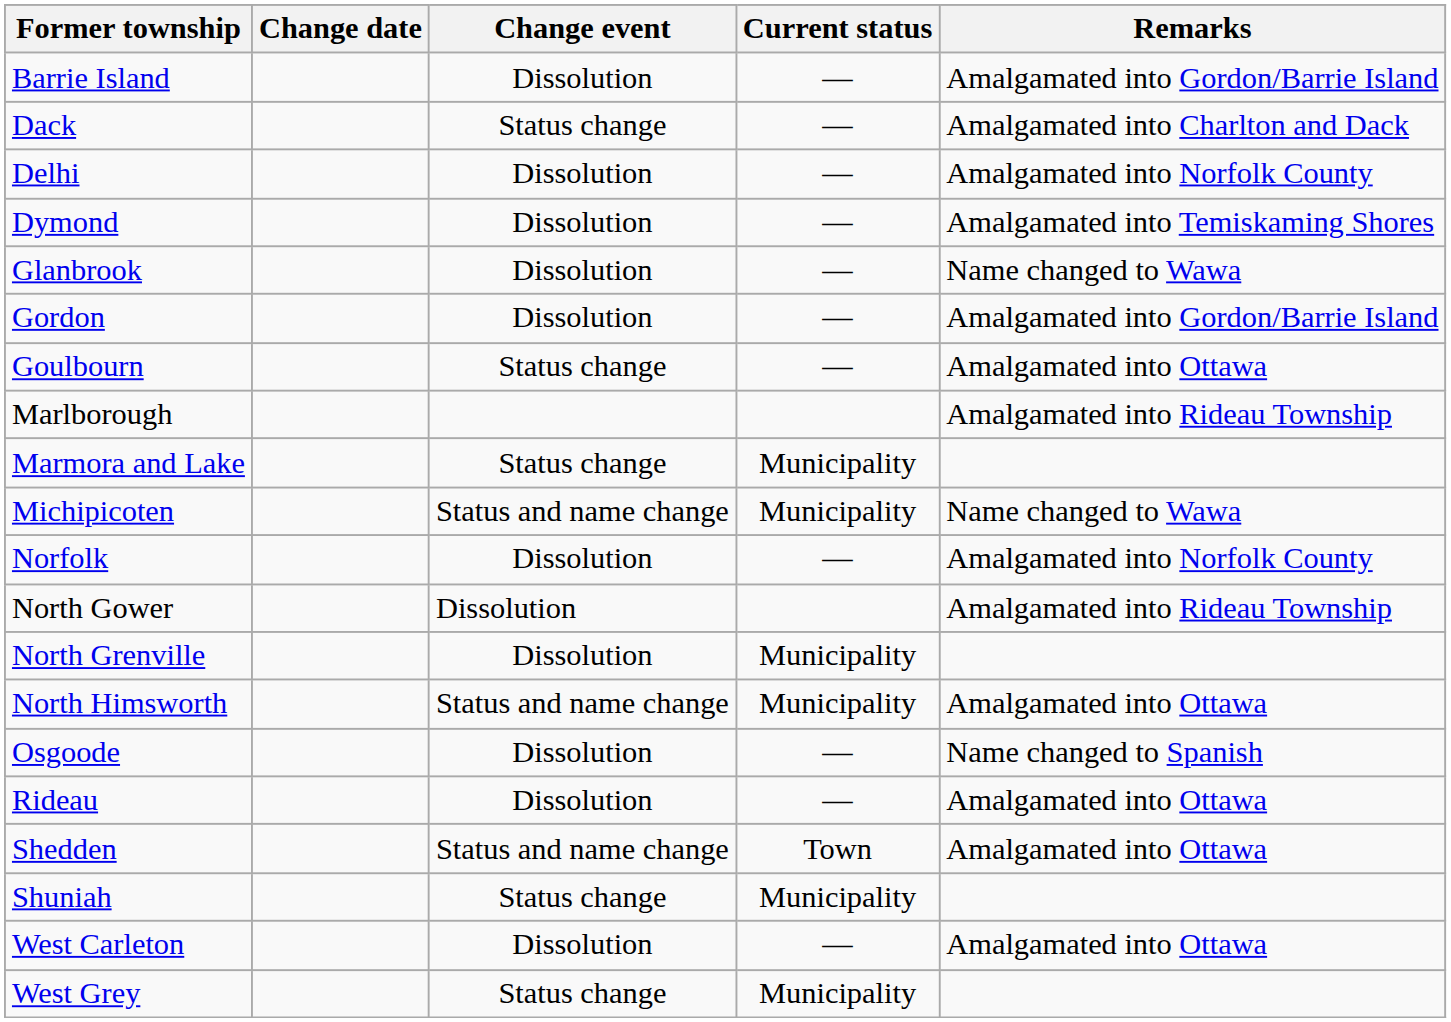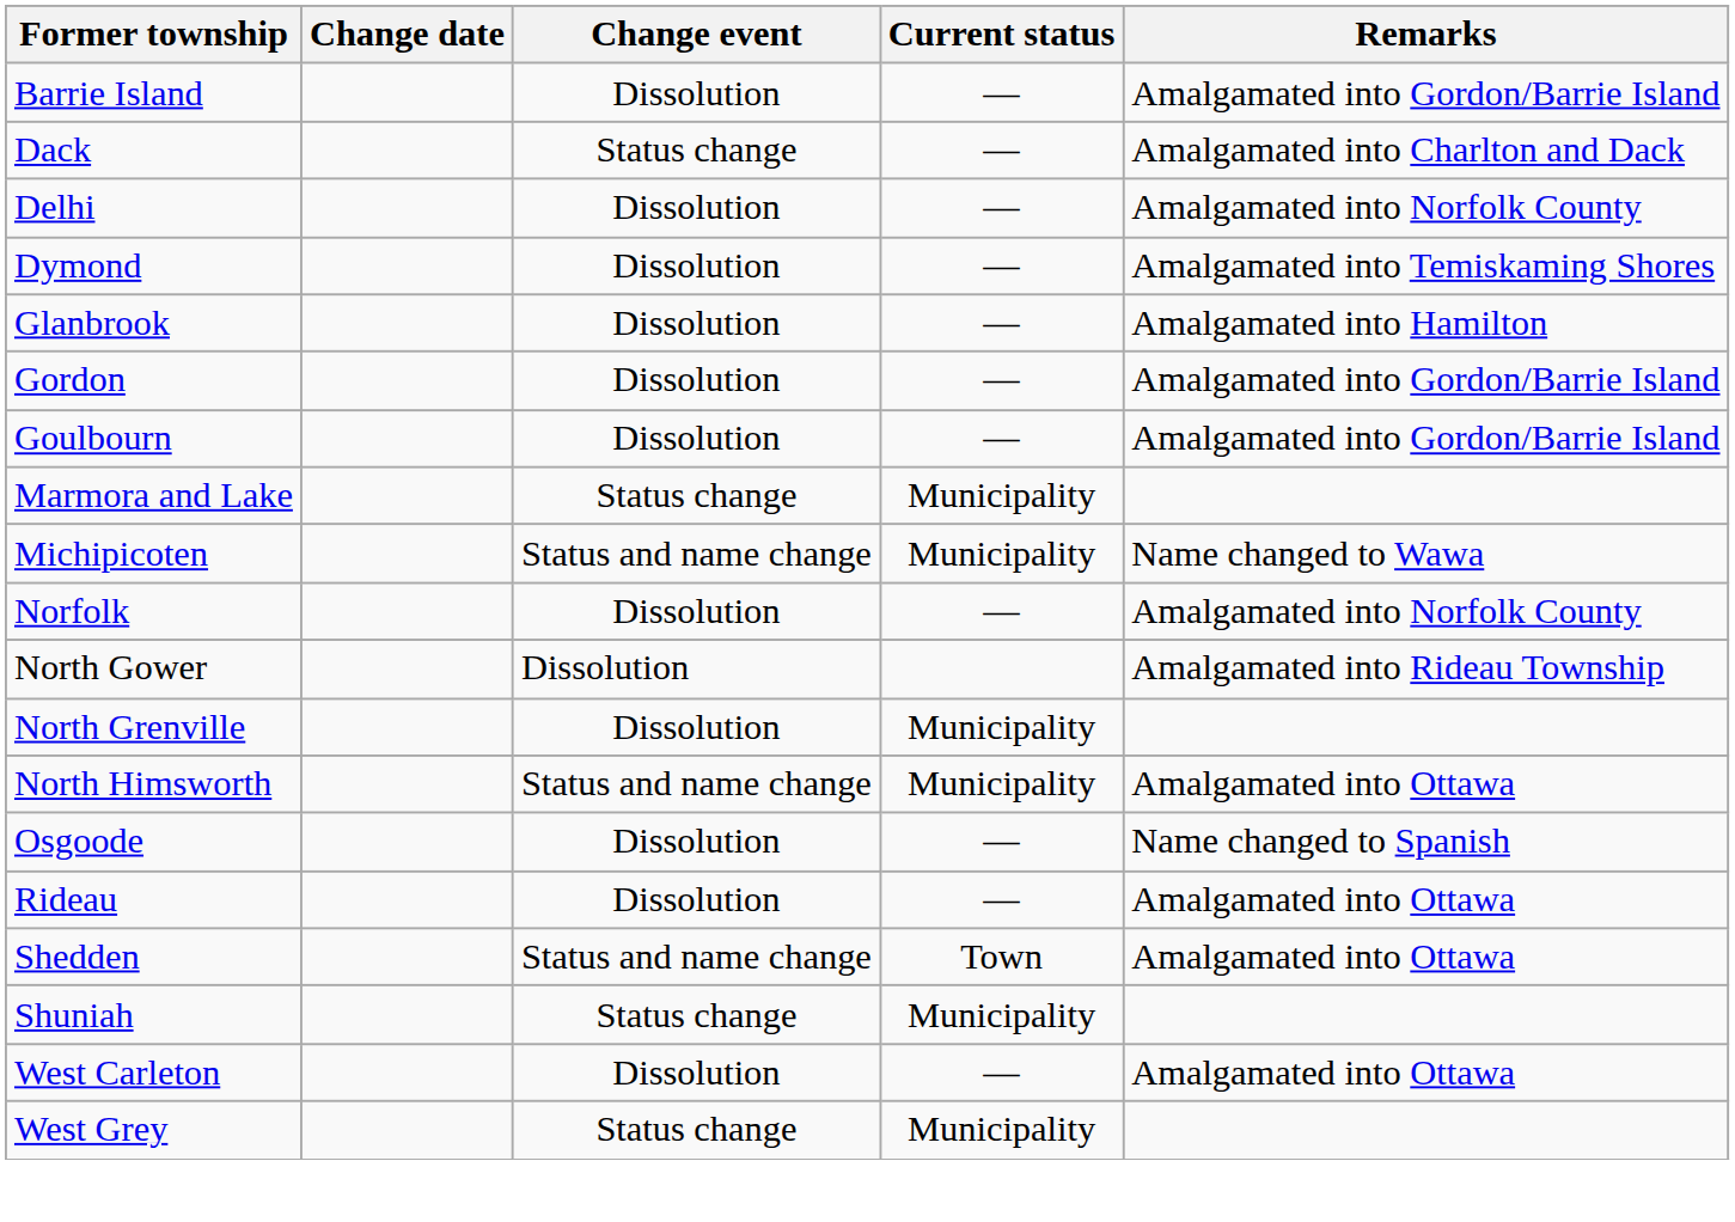Glanbrook | Remarks: Name changed to Wawa -> Amalgamated into Hamilton
Goulbourn | Change event: Status change -> Dissolution
Goulbourn | Remarks: Amalgamated into Ottawa -> Amalgamated into Gordon/Barrie Island
- row: Marlborough | Amalgamated into Rideau Township
